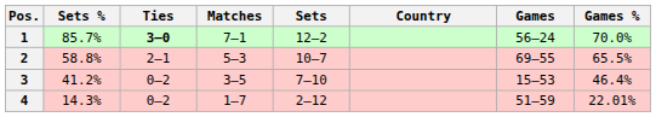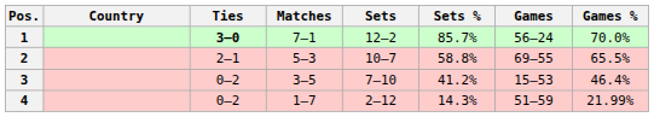columns swapped: Country <-> Sets %
4 | Games %: 22.01% -> 21.99%
